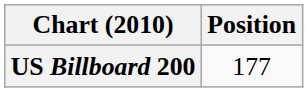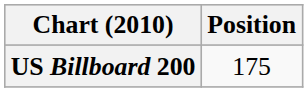US Billboard 200 | Position: 177 -> 175
